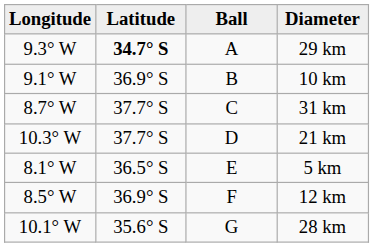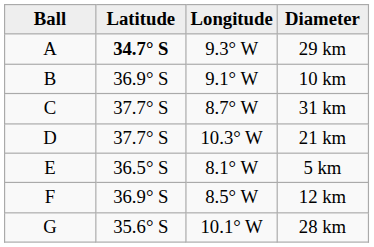columns swapped: Ball <-> Longitude
